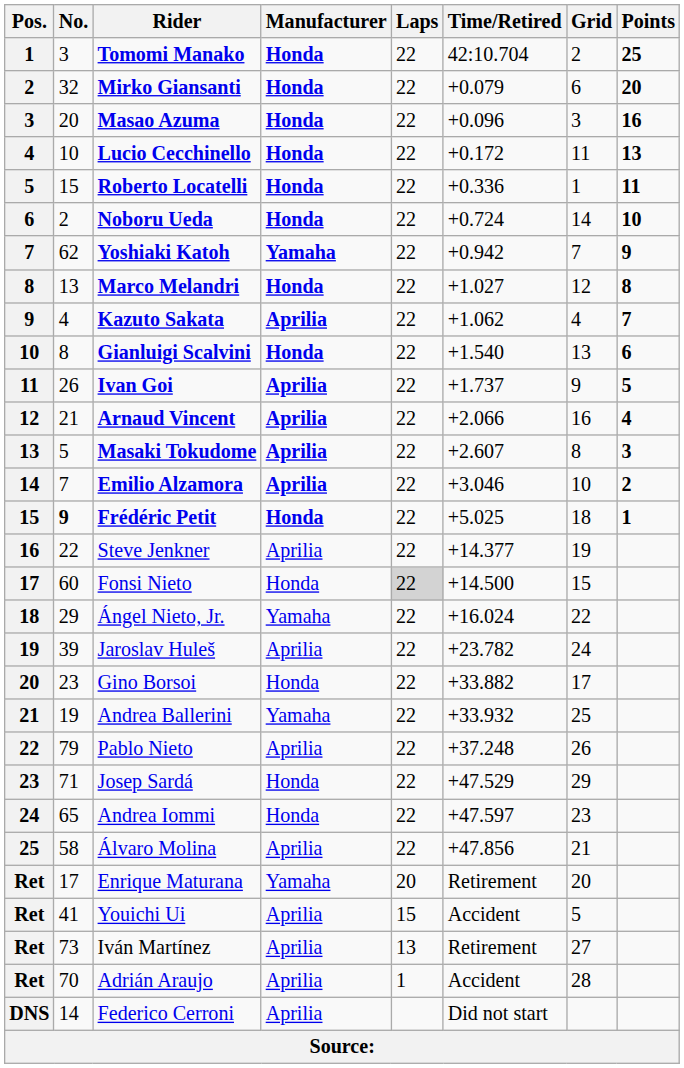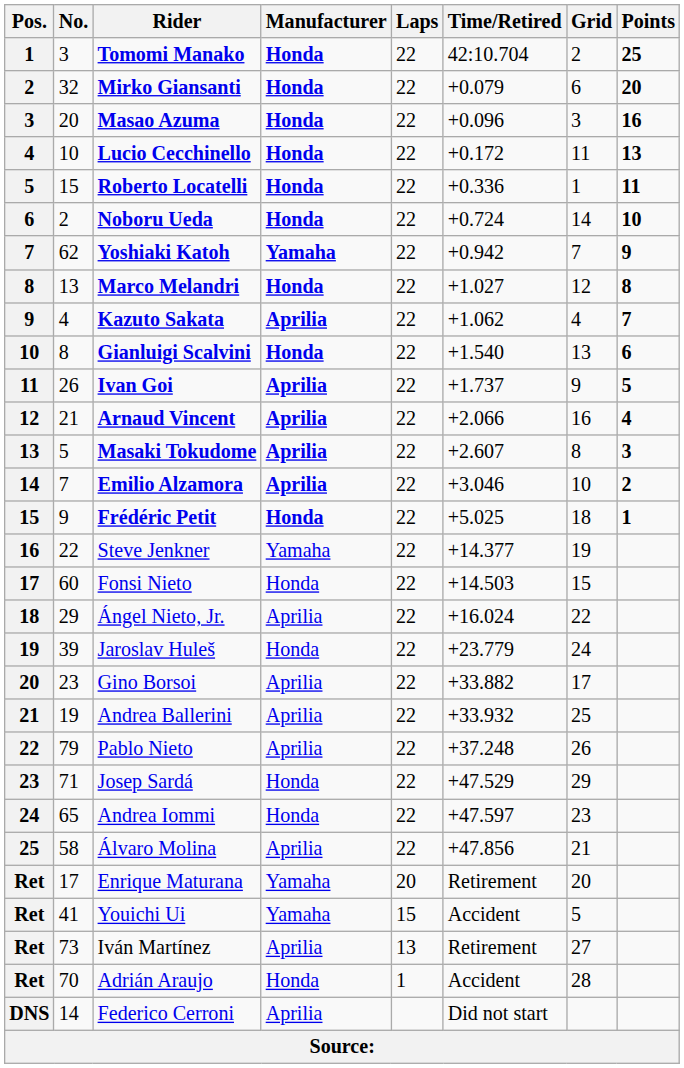Frédéric Petit | No.: bold -> normal
Steve Jenkner | Manufacturer: Aprilia -> Yamaha
Fonsi Nieto | Laps: lightgrey background -> no background
Fonsi Nieto | Time/Retired: +14.500 -> +14.503
Ángel Nieto, Jr. | Manufacturer: Yamaha -> Aprilia
Jaroslav Huleš | Manufacturer: Aprilia -> Honda
Jaroslav Huleš | Time/Retired: +23.782 -> +23.779
Gino Borsoi | Manufacturer: Honda -> Aprilia
Andrea Ballerini | Manufacturer: Yamaha -> Aprilia
Youichi Ui | Manufacturer: Aprilia -> Yamaha
Adrián Araujo | Manufacturer: Aprilia -> Honda
